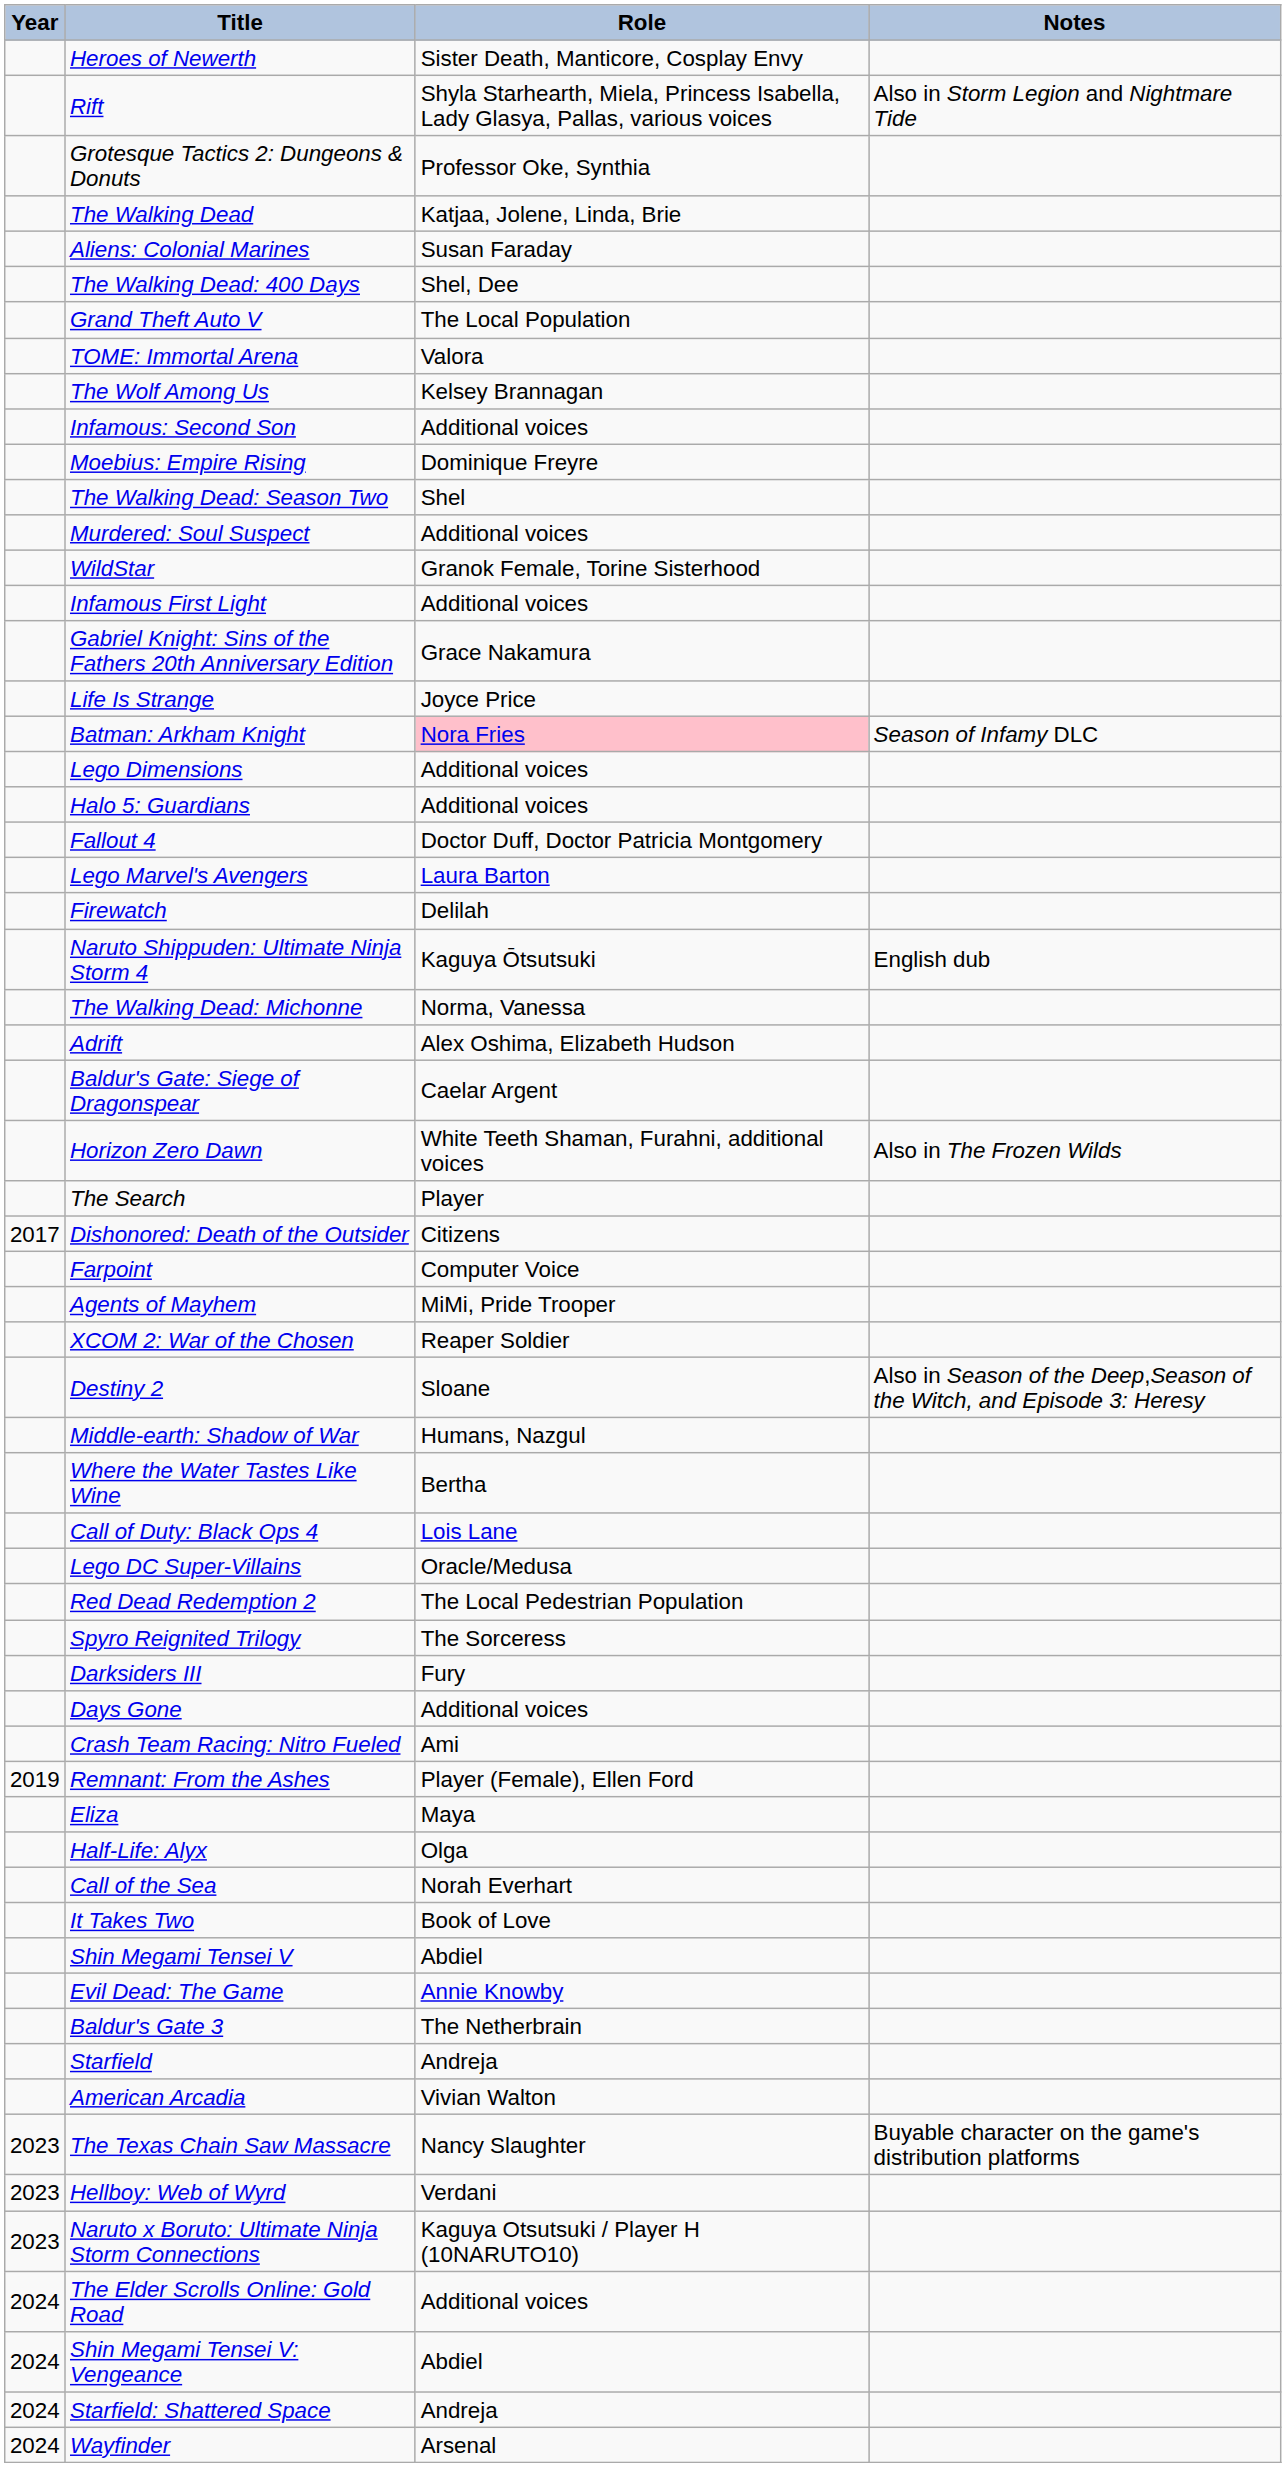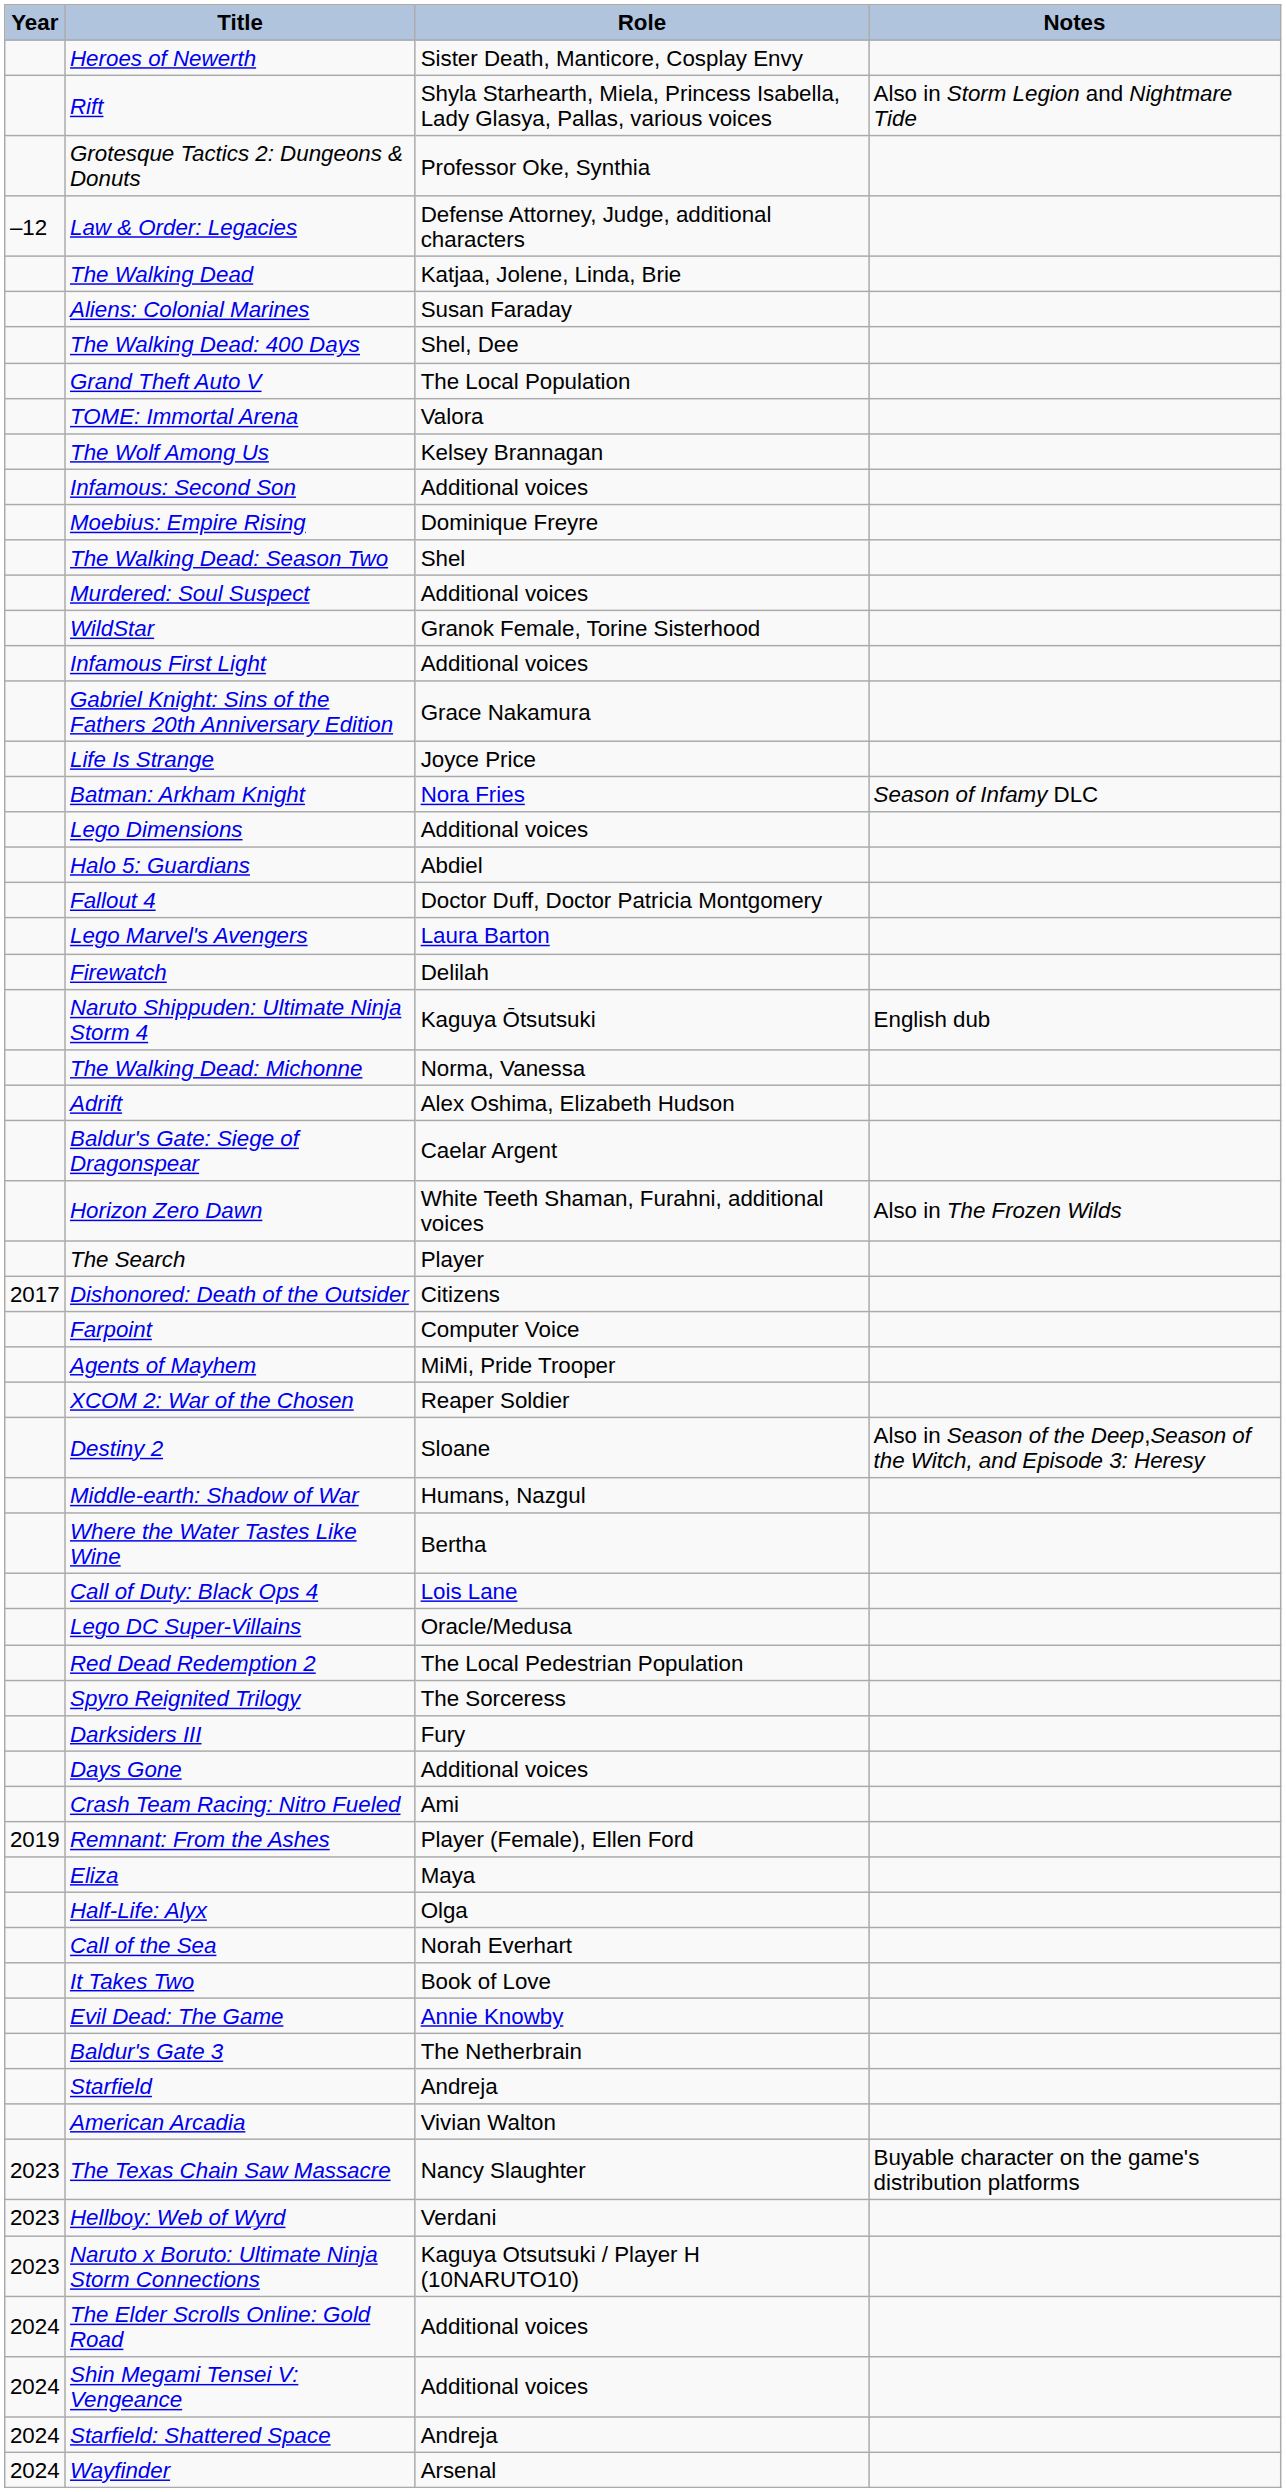+ row: –12 | Law & Order: Legacies | Defense Attorney, Judge, additional characters
Batman: Arkham Knight | Role: pink background -> no background
Halo 5: Guardians | Role: Additional voices -> Abdiel
- row: Shin Megami Tensei V | Abdiel
Shin Megami Tensei V: Vengeance | Role: Abdiel -> Additional voices
